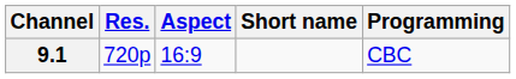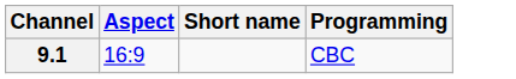- column: Res. | 720p
